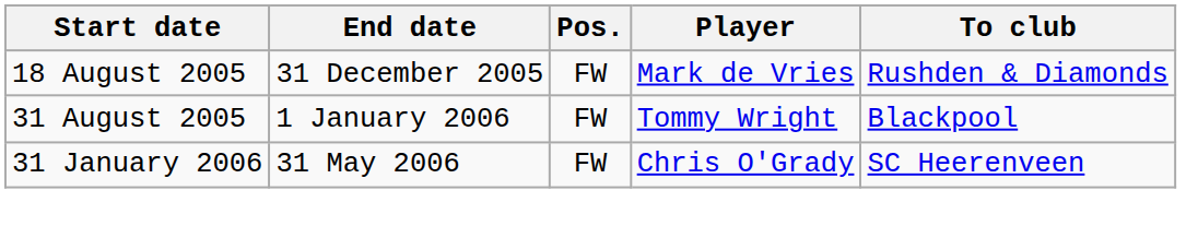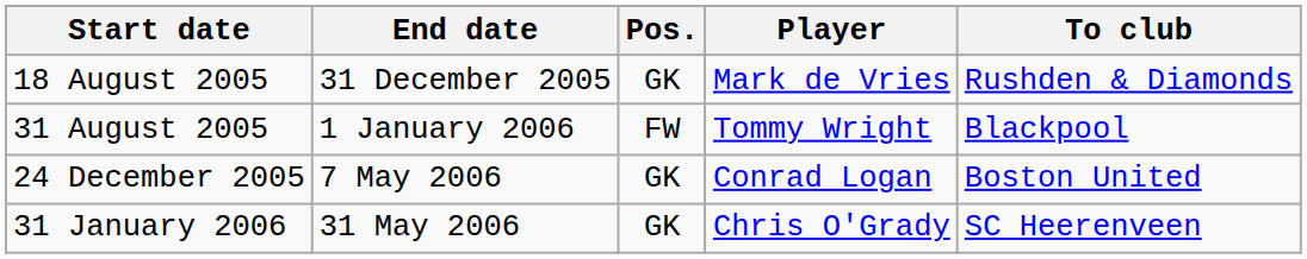18 August 2005 | Pos.: FW -> GK
+ row: 24 December 2005 | 7 May 2006 | GK | Conrad Logan | Boston United
31 January 2006 | Pos.: FW -> GK
